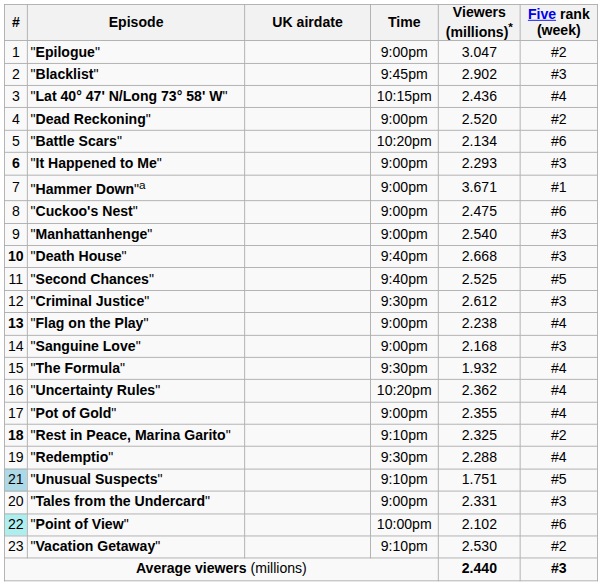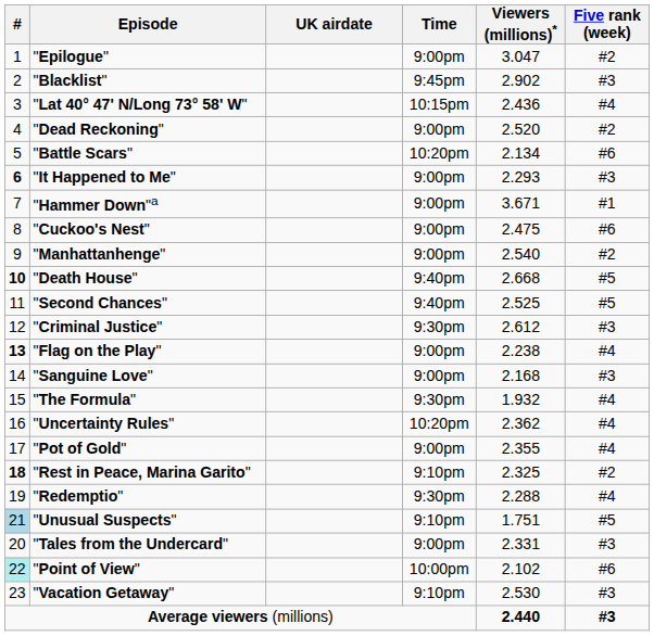"Manhattanhenge" | Five rank (week): #3 -> #2
"Death House" | Five rank (week): #3 -> #5
"Vacation Getaway" | Five rank (week): #2 -> #3
